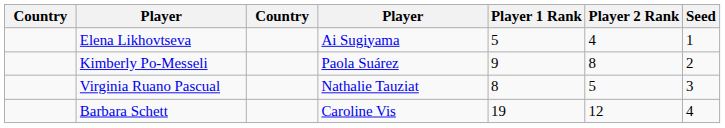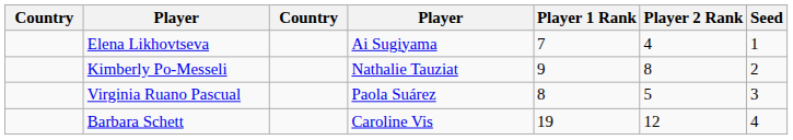Elena Likhovtseva | Player 1 Rank: 5 -> 7
Kimberly Po-Messeli | column 4: Paola Suárez -> Nathalie Tauziat
Virginia Ruano Pascual | column 4: Nathalie Tauziat -> Paola Suárez
